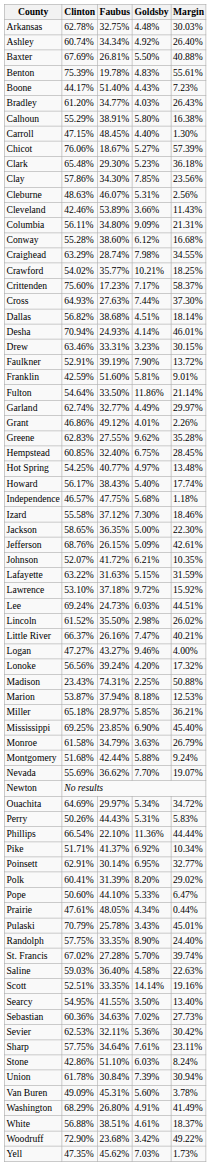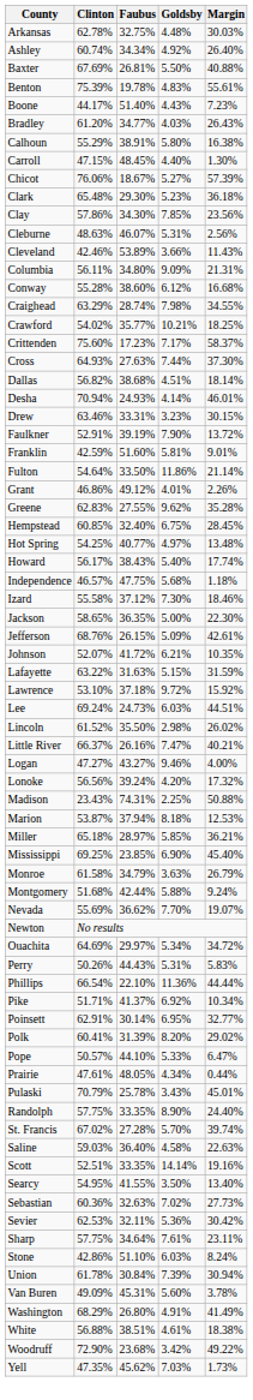- row: Garland | 62.74% | 32.77% | 4.49% | 29.97%
Pope | Clinton: 50.60% -> 50.57%
Sebastian | Faubus: 34.63% -> 32.63%
White | Margin: 18.37% -> 18.38%
